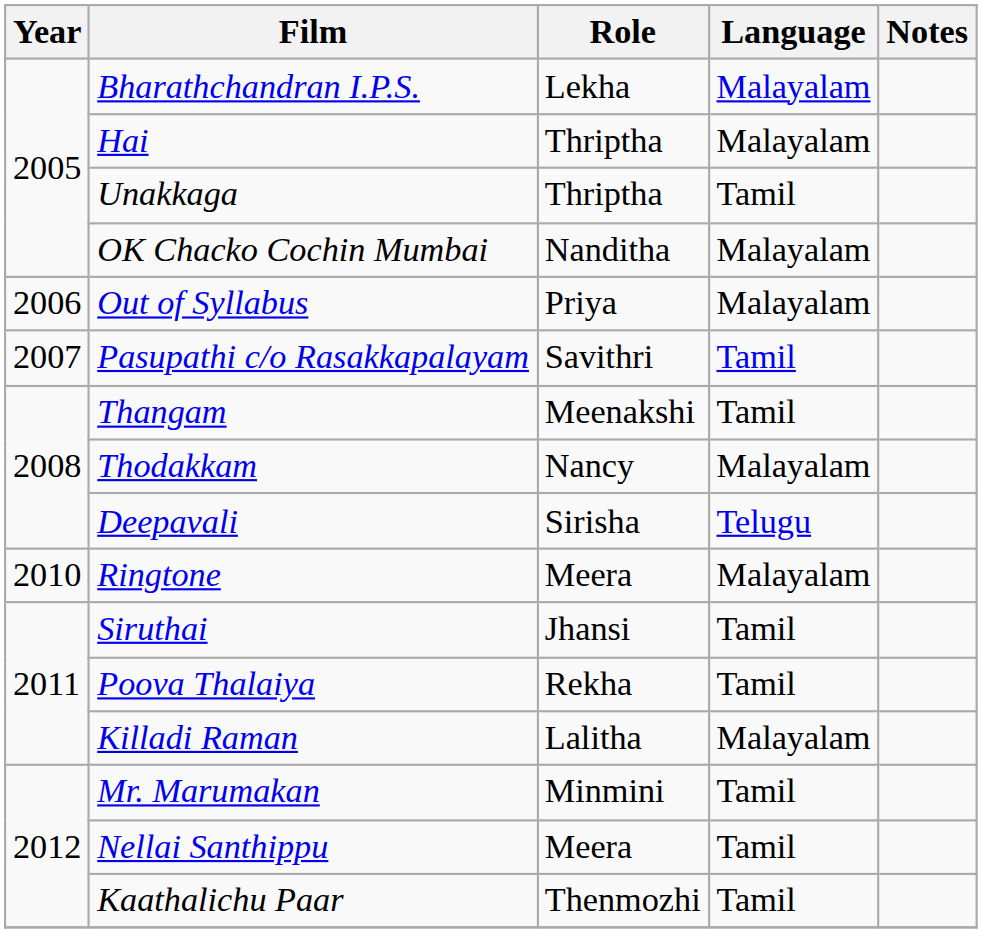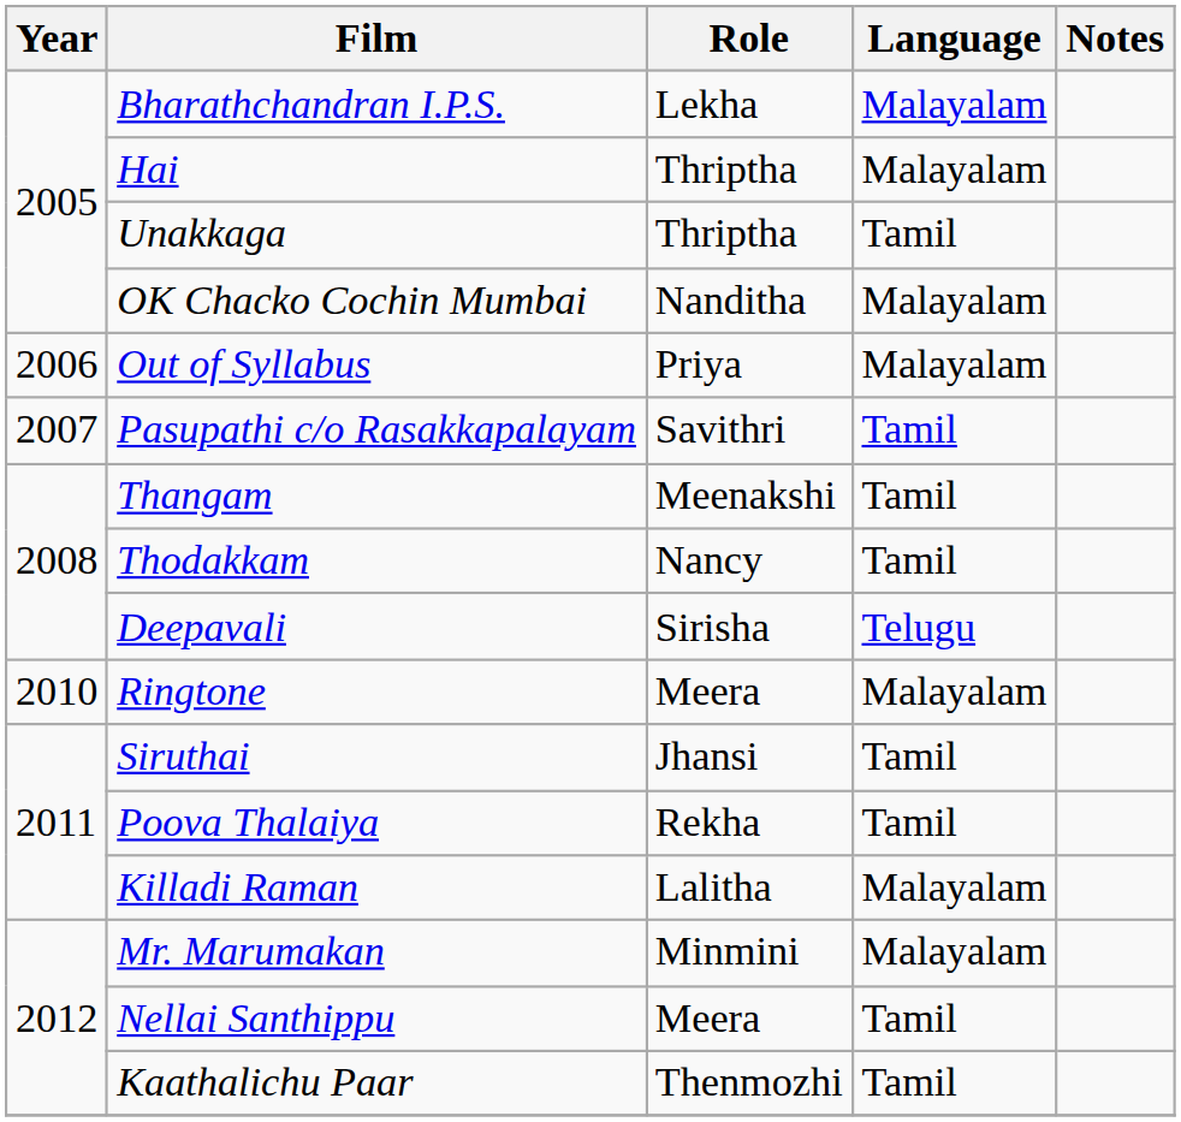Thodakkam | Language: Malayalam -> Tamil
Mr. Marumakan | Language: Tamil -> Malayalam
